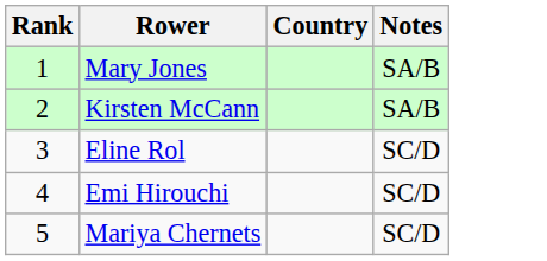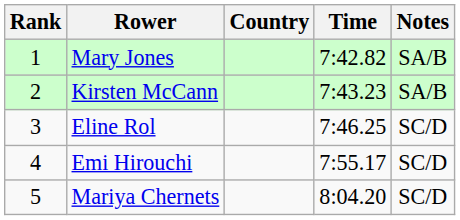+ column: Time | 7:42.82 | 7:43.23 | 7:46.25 | 7:55.17 | 8:04.20
